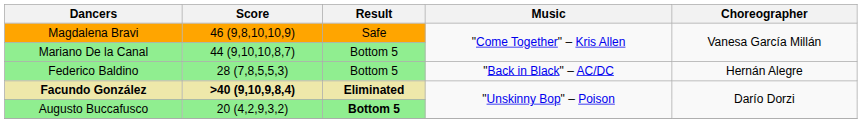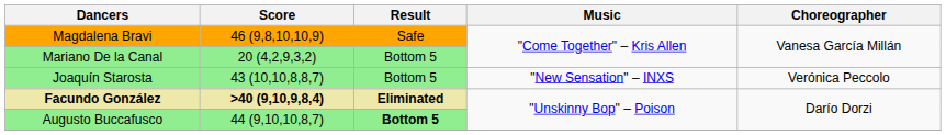Mariano De la Canal | Score: 44 (9,10,10,8,7) -> 20 (4,2,9,3,2)
+ row: Joaquín Starosta | 43 (10,10,8,8,7) | Bottom 5 | "New Sensation" – INXS | Verónica Peccolo
- row: Federico Baldino | 28 (7,8,5,5,3) | Bottom 5 | "Back in Black" – AC/DC | Hernán Alegre
Augusto Buccafusco | Score: 20 (4,2,9,3,2) -> 44 (9,10,10,8,7)
